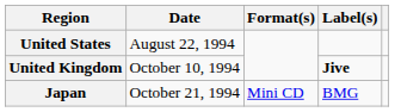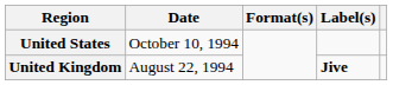United States | Date: August 22, 1994 -> October 10, 1994
United Kingdom | Date: October 10, 1994 -> August 22, 1994
- row: Japan | October 21, 1994 | Mini CD | BMG
